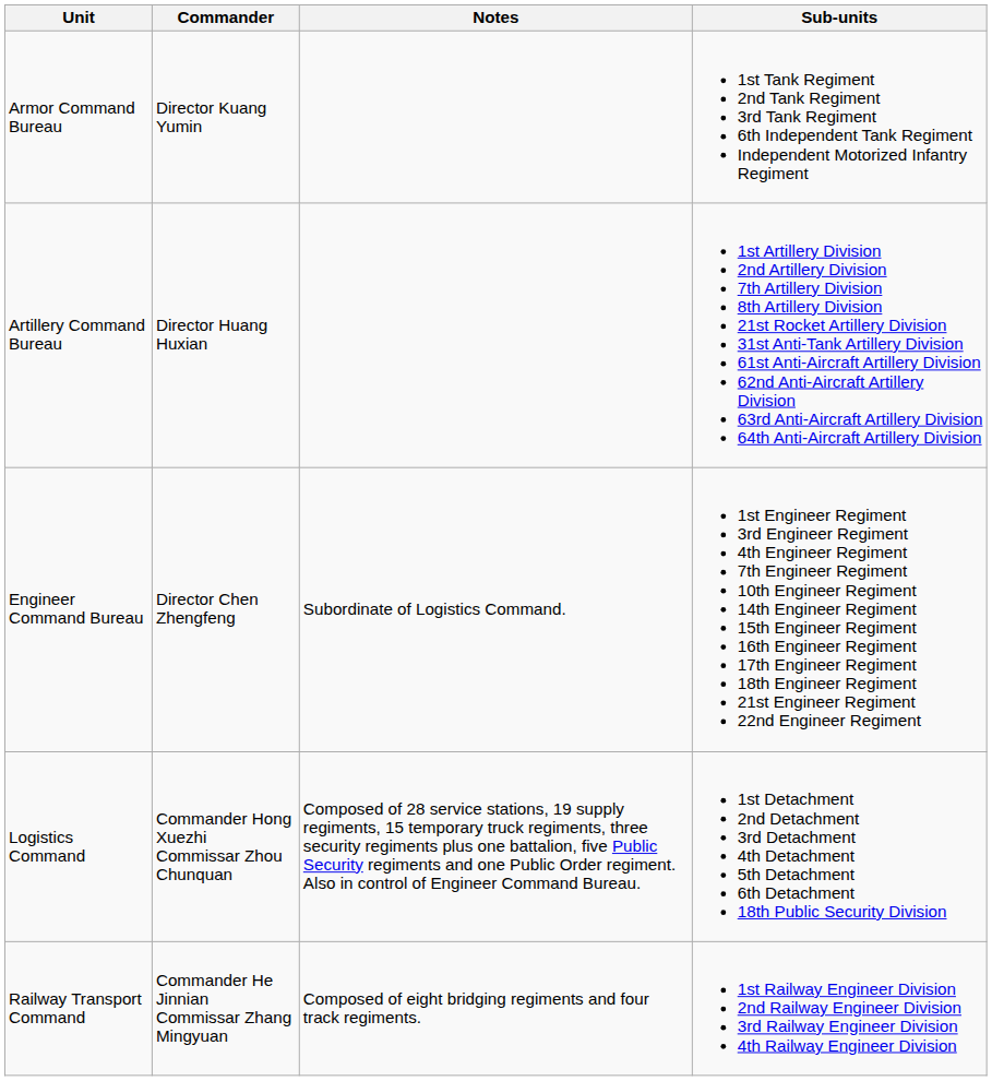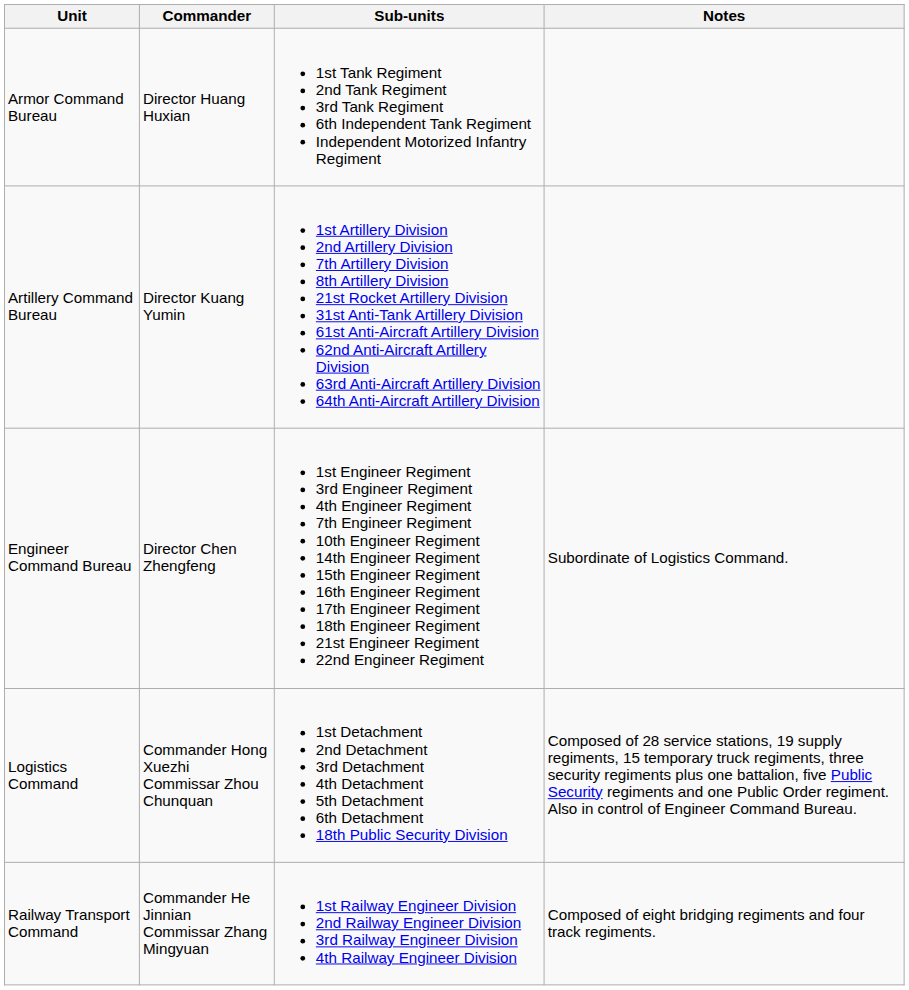columns swapped: Sub-units <-> Notes
Armor Command Bureau | Commander: Director Kuang Yumin -> Director Huang Huxian
Artillery Command Bureau | Commander: Director Huang Huxian -> Director Kuang Yumin
